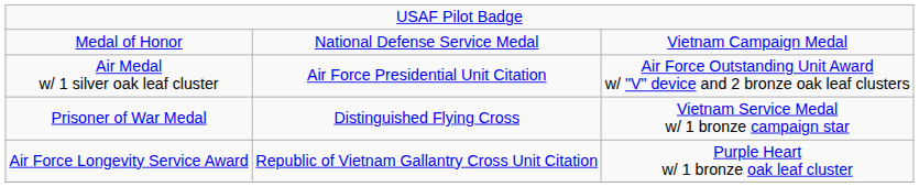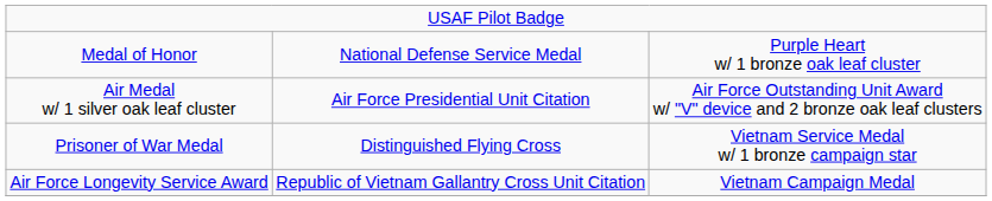Medal of Honor | column 3: Vietnam Campaign Medal -> Purple Heart w/ 1 bronze oak leaf cluster
Air Force Longevity Service Award | column 3: Purple Heart w/ 1 bronze oak leaf cluster -> Vietnam Campaign Medal
